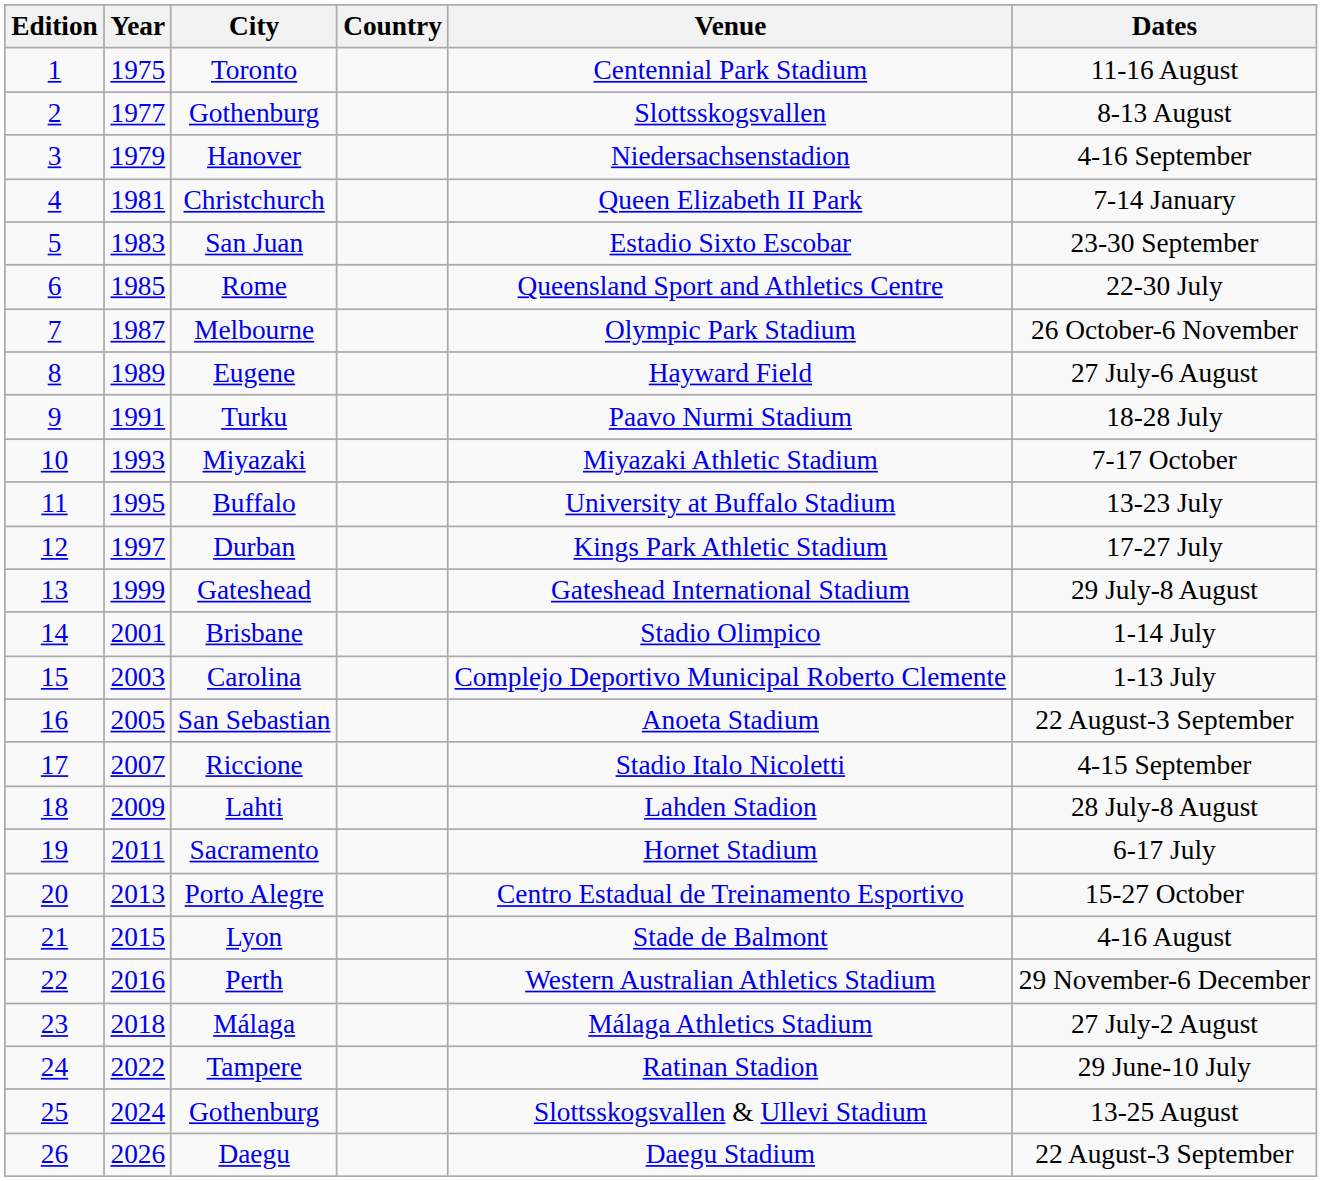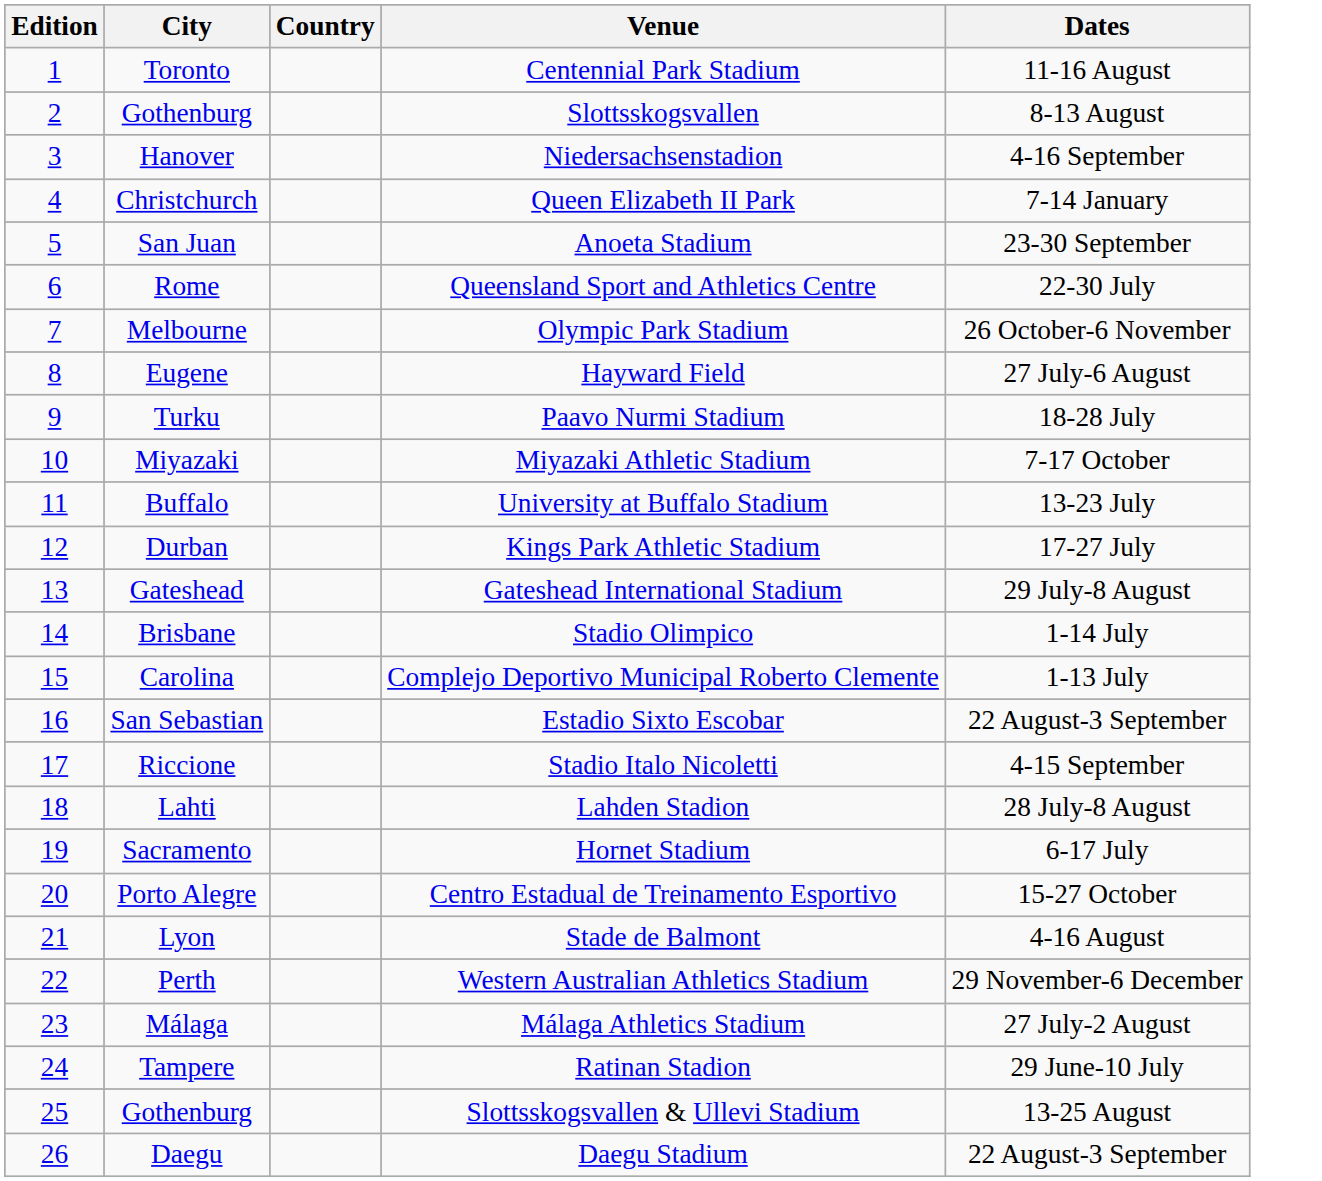- column: Year | 1975 | 1977 | 1979 | 1981 | 1983 | 1985 | 1987 | 1989 | 1991 | 1993 | 1995 | 1997 | 1999 | 2001 | 2003 | 2005 | 2007 | 2009 | 2011 | 2013 | 2015 | 2016 | 2018 | 2022 | 2024 | 2026
San Juan | Venue: Estadio Sixto Escobar -> Anoeta Stadium
San Sebastian | Venue: Anoeta Stadium -> Estadio Sixto Escobar
